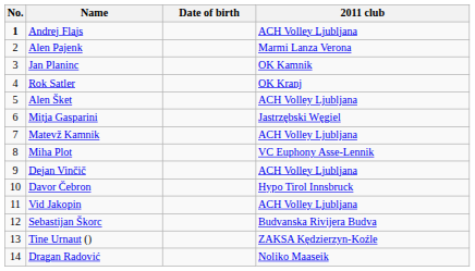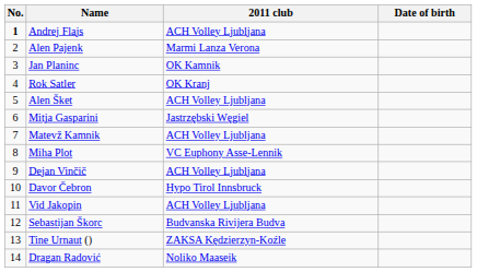columns swapped: Date of birth <-> 2011 club
